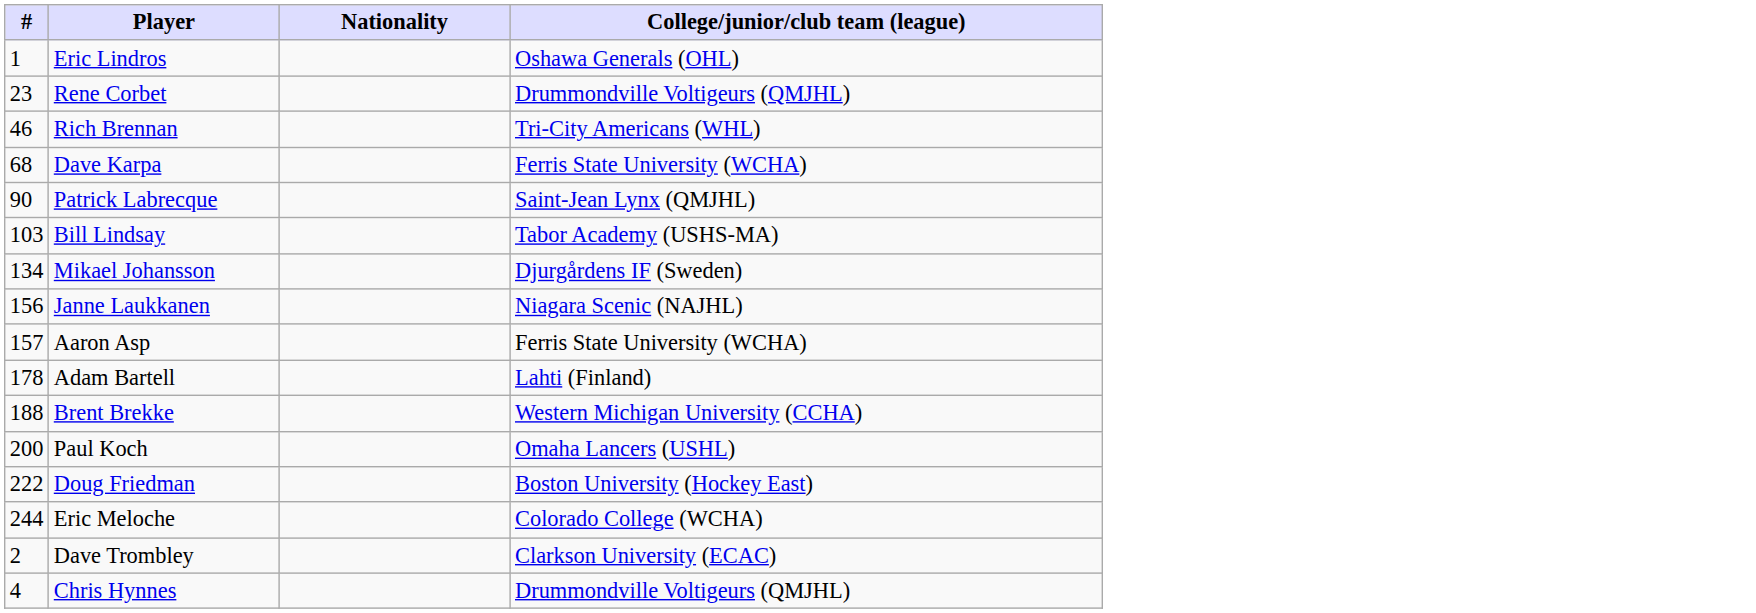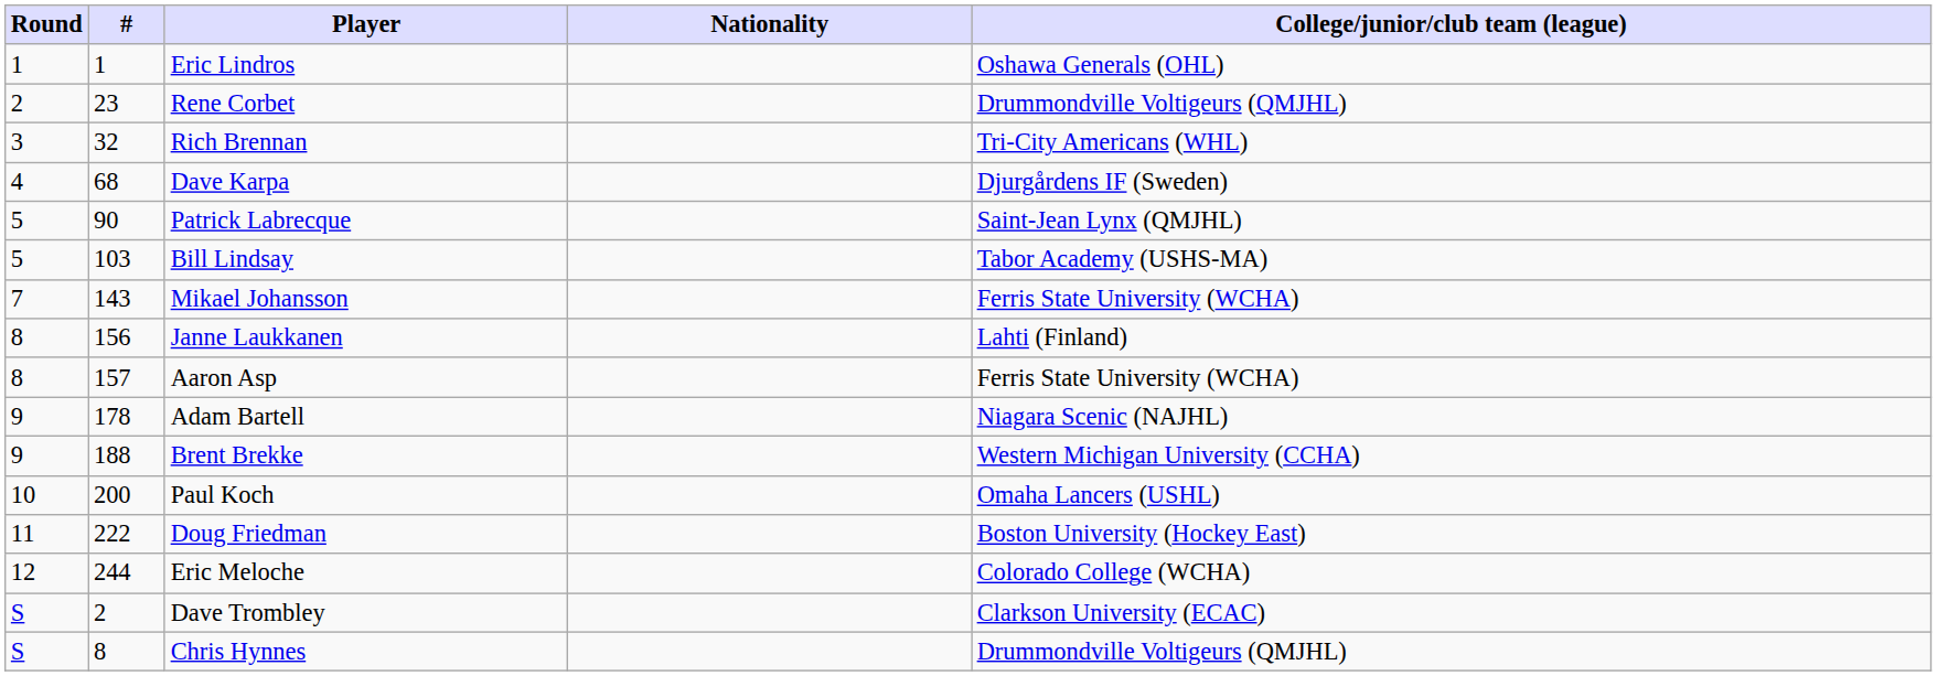+ column: Round | 1 | 2 | 3 | 4 | 5 | 5 | 7 | 8 | 8 | 9 | 9 | 10 | 11 | 12 | S | S
Rich Brennan | #: 46 -> 32
Dave Karpa | College/junior/club team (league): Ferris State University (WCHA) -> Djurgårdens IF (Sweden)
Mikael Johansson | #: 134 -> 143
Mikael Johansson | College/junior/club team (league): Djurgårdens IF (Sweden) -> Ferris State University (WCHA)
Janne Laukkanen | College/junior/club team (league): Niagara Scenic (NAJHL) -> Lahti (Finland)
Adam Bartell | College/junior/club team (league): Lahti (Finland) -> Niagara Scenic (NAJHL)
Chris Hynnes | #: 4 -> 8
